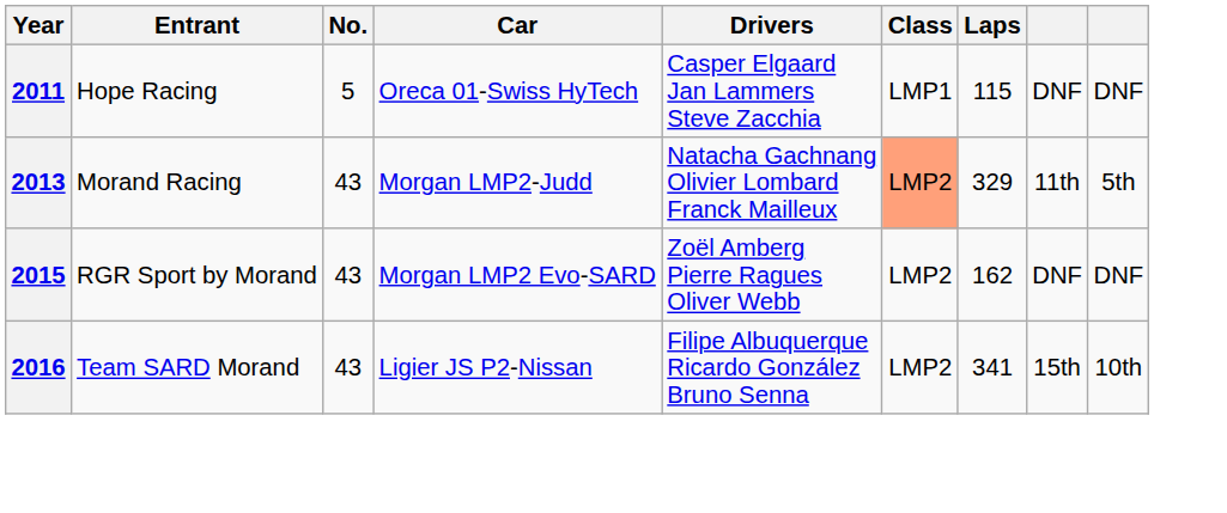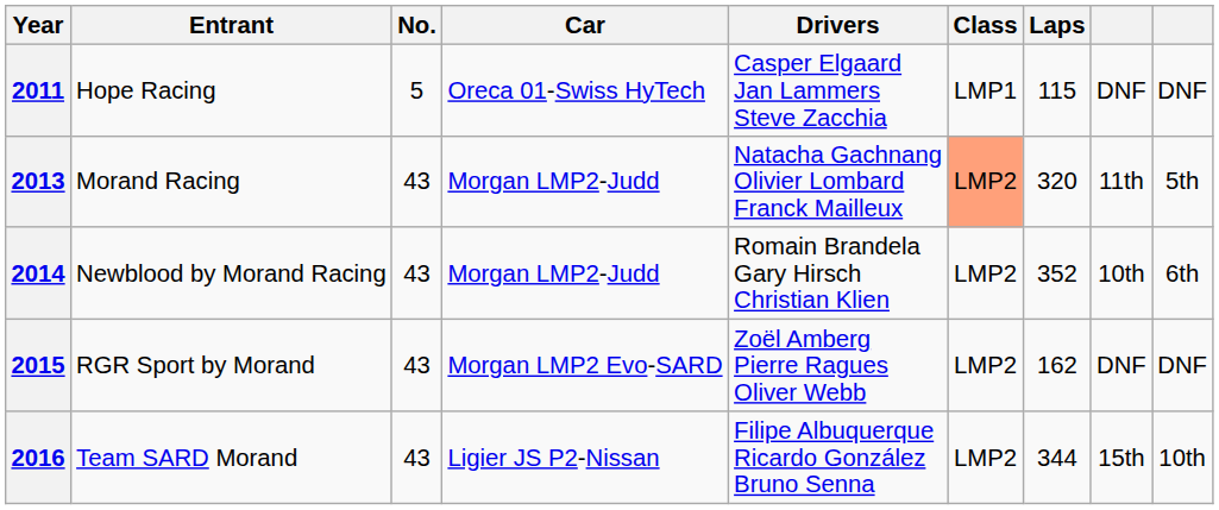2013 | Laps: 329 -> 320
+ row: 2014 | Newblood by Morand Racing | 43 | Morgan LMP2-Judd | Romain Brandela Gary Hirsch Christian Klien | LMP2 | 352 | 10th | 6th
2016 | Laps: 341 -> 344
